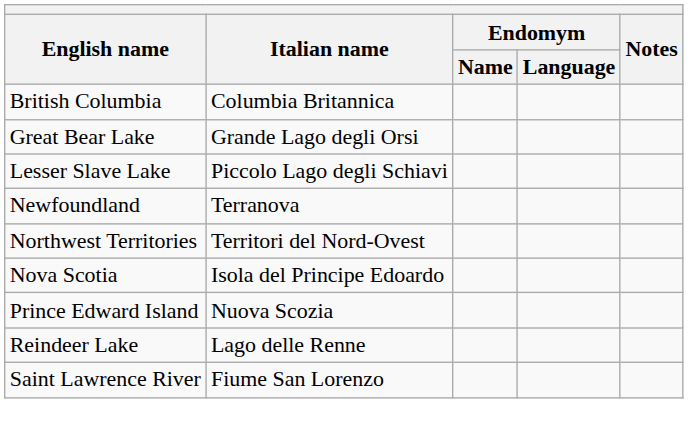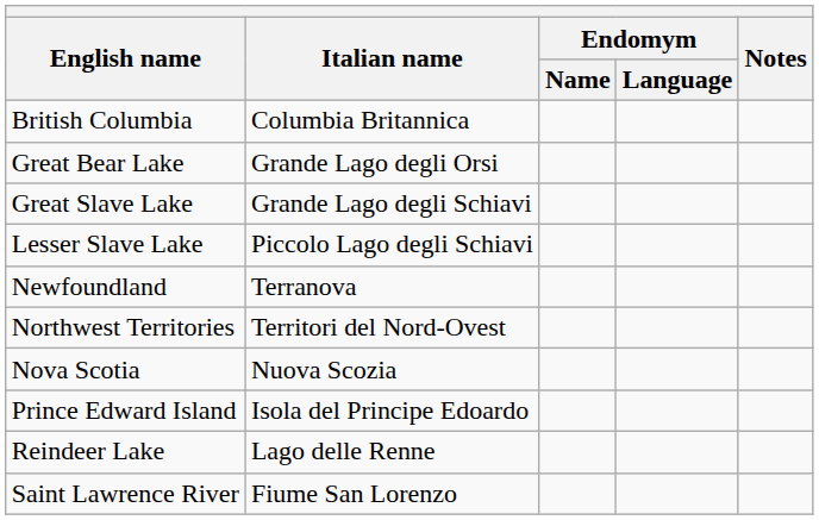+ row: Great Slave Lake | Grande Lago degli Schiavi
Nova Scotia | Italian name: Isola del Principe Edoardo -> Nuova Scozia
Prince Edward Island | Italian name: Nuova Scozia -> Isola del Principe Edoardo
